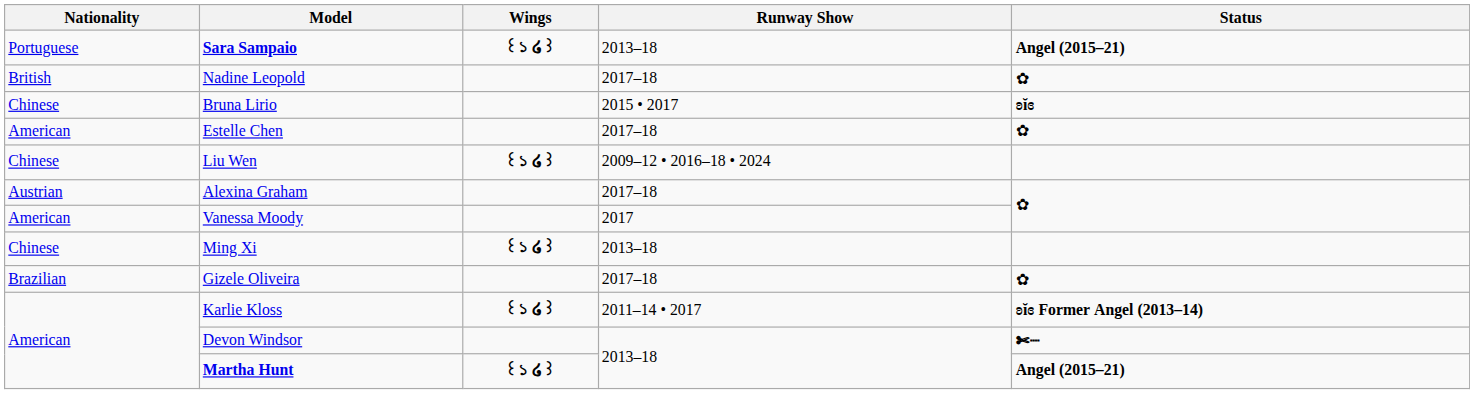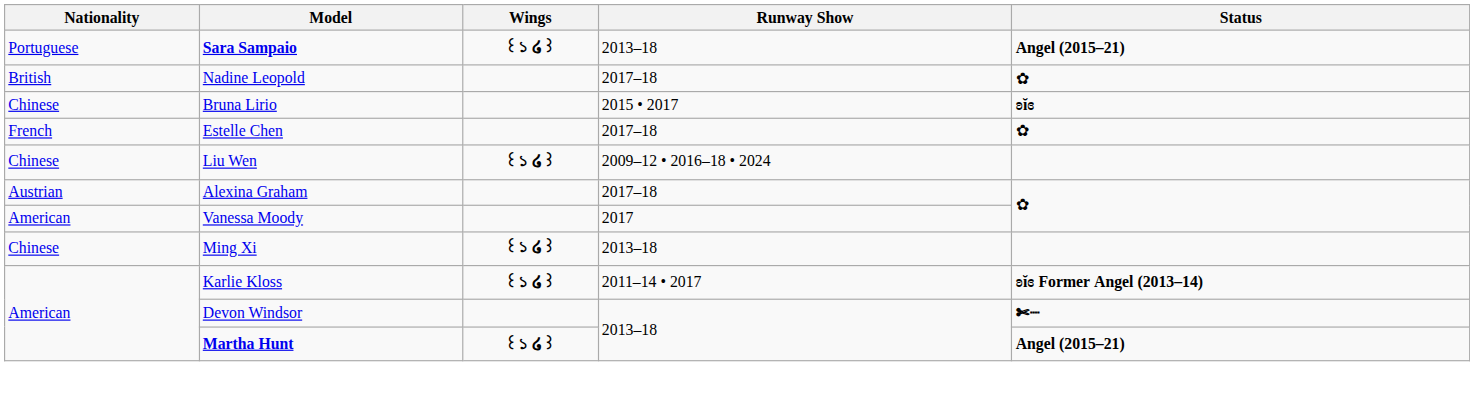Estelle Chen | Nationality: American -> French
- row: Brazilian | Gizele Oliveira | 2017–18 | ✿
